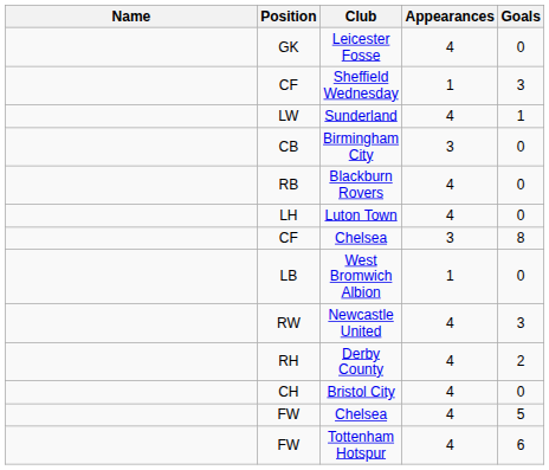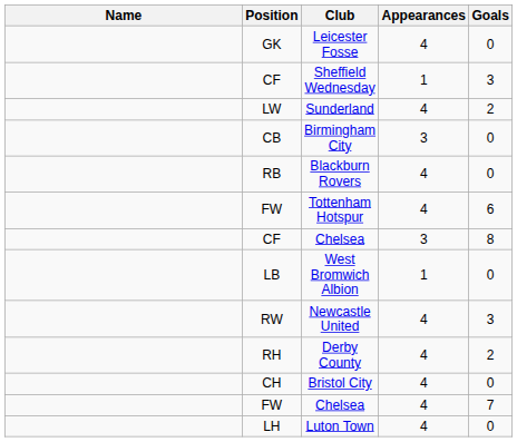Sunderland | Goals: 1 -> 2
rows swapped: Luton Town <-> Tottenham Hotspur
FW / Chelsea | Goals: 5 -> 7
